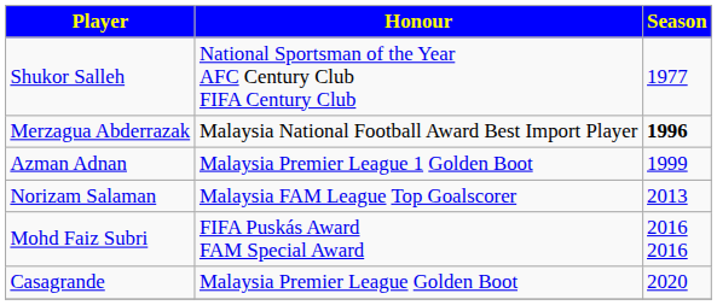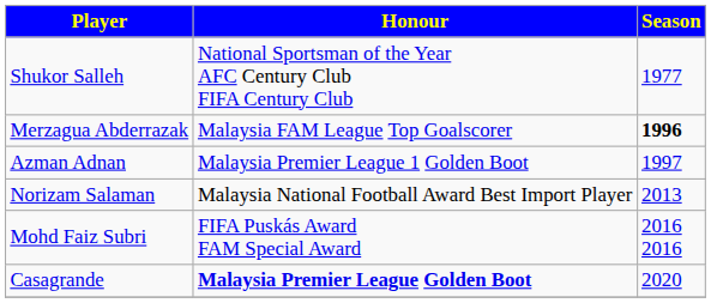Merzagua Abderrazak | Honour: Malaysia National Football Award Best Import Player -> Malaysia FAM League Top Goalscorer
Azman Adnan | Season: 1999 -> 1997
Norizam Salaman | Honour: Malaysia FAM League Top Goalscorer -> Malaysia National Football Award Best Import Player
Casagrande | Honour: normal -> bold
